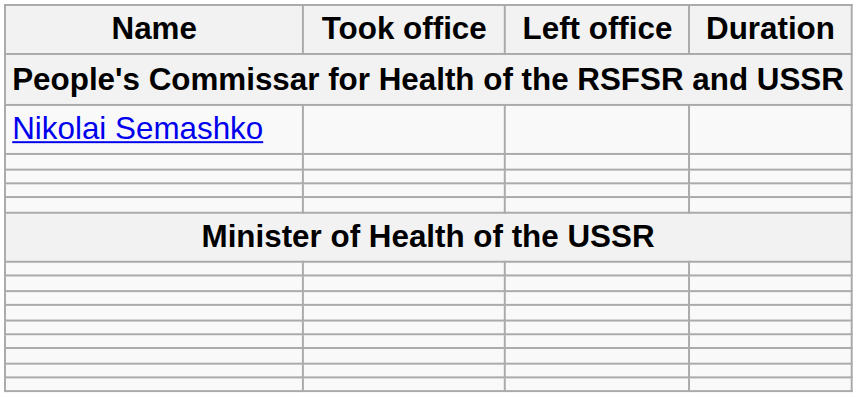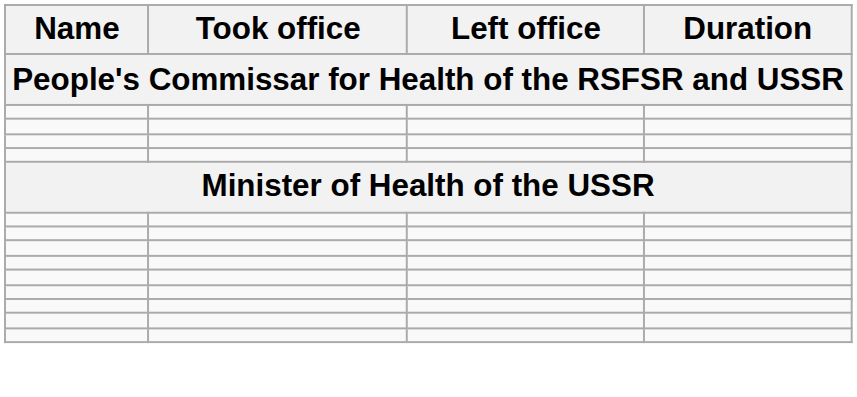- row: Nikolai Semashko
